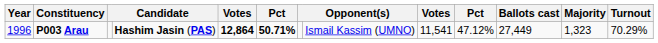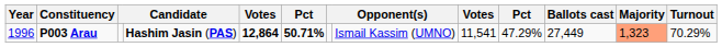P003 Arau | column 10: 47.12% -> 47.29%
P003 Arau | Majority: no background -> lightsalmon background
